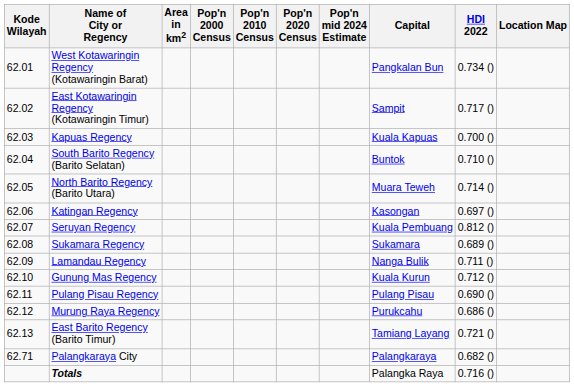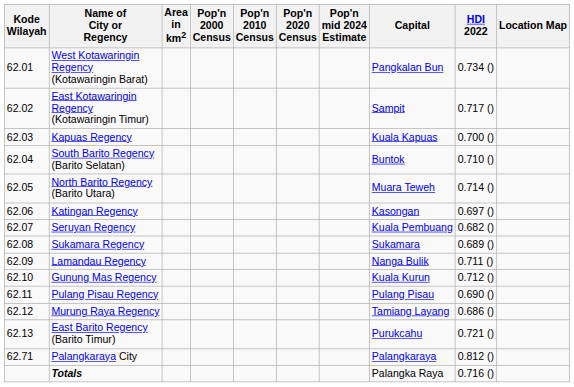Seruyan Regency | HDI 2022: 0.812 () -> 0.682 ()
Murung Raya Regency | Capital: Purukcahu -> Tamiang Layang
East Barito Regency (Barito Timur) | Capital: Tamiang Layang -> Purukcahu
Palangkaraya City | HDI 2022: 0.682 () -> 0.812 ()
